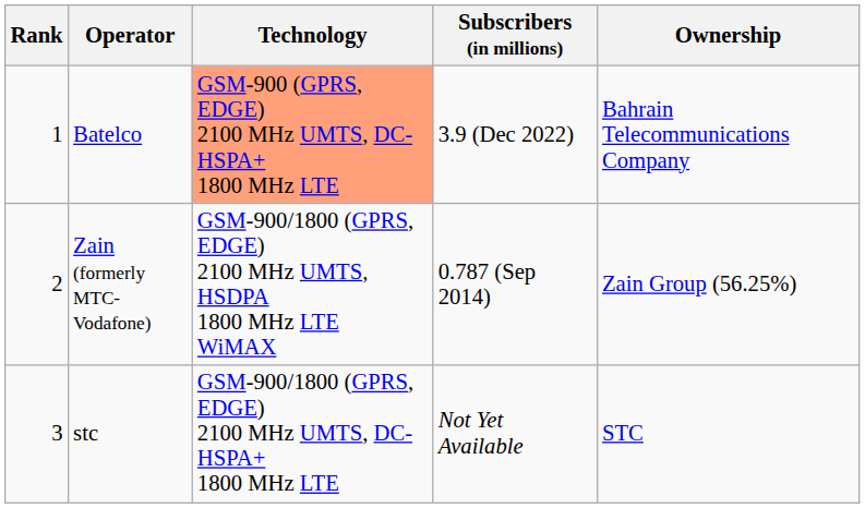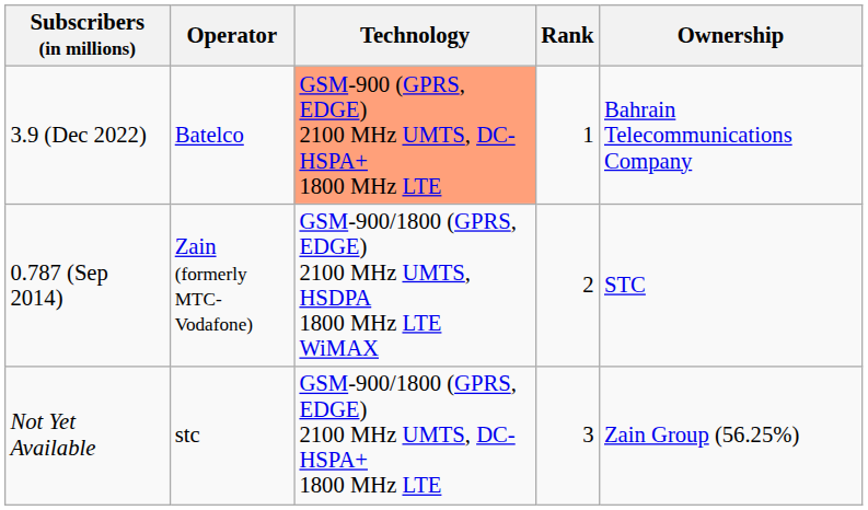columns swapped: Rank <-> Subscribers (in millions)
Zain (formerly MTC-Vodafone) | Ownership: Zain Group (56.25%) -> STC
stc | Ownership: STC -> Zain Group (56.25%)
